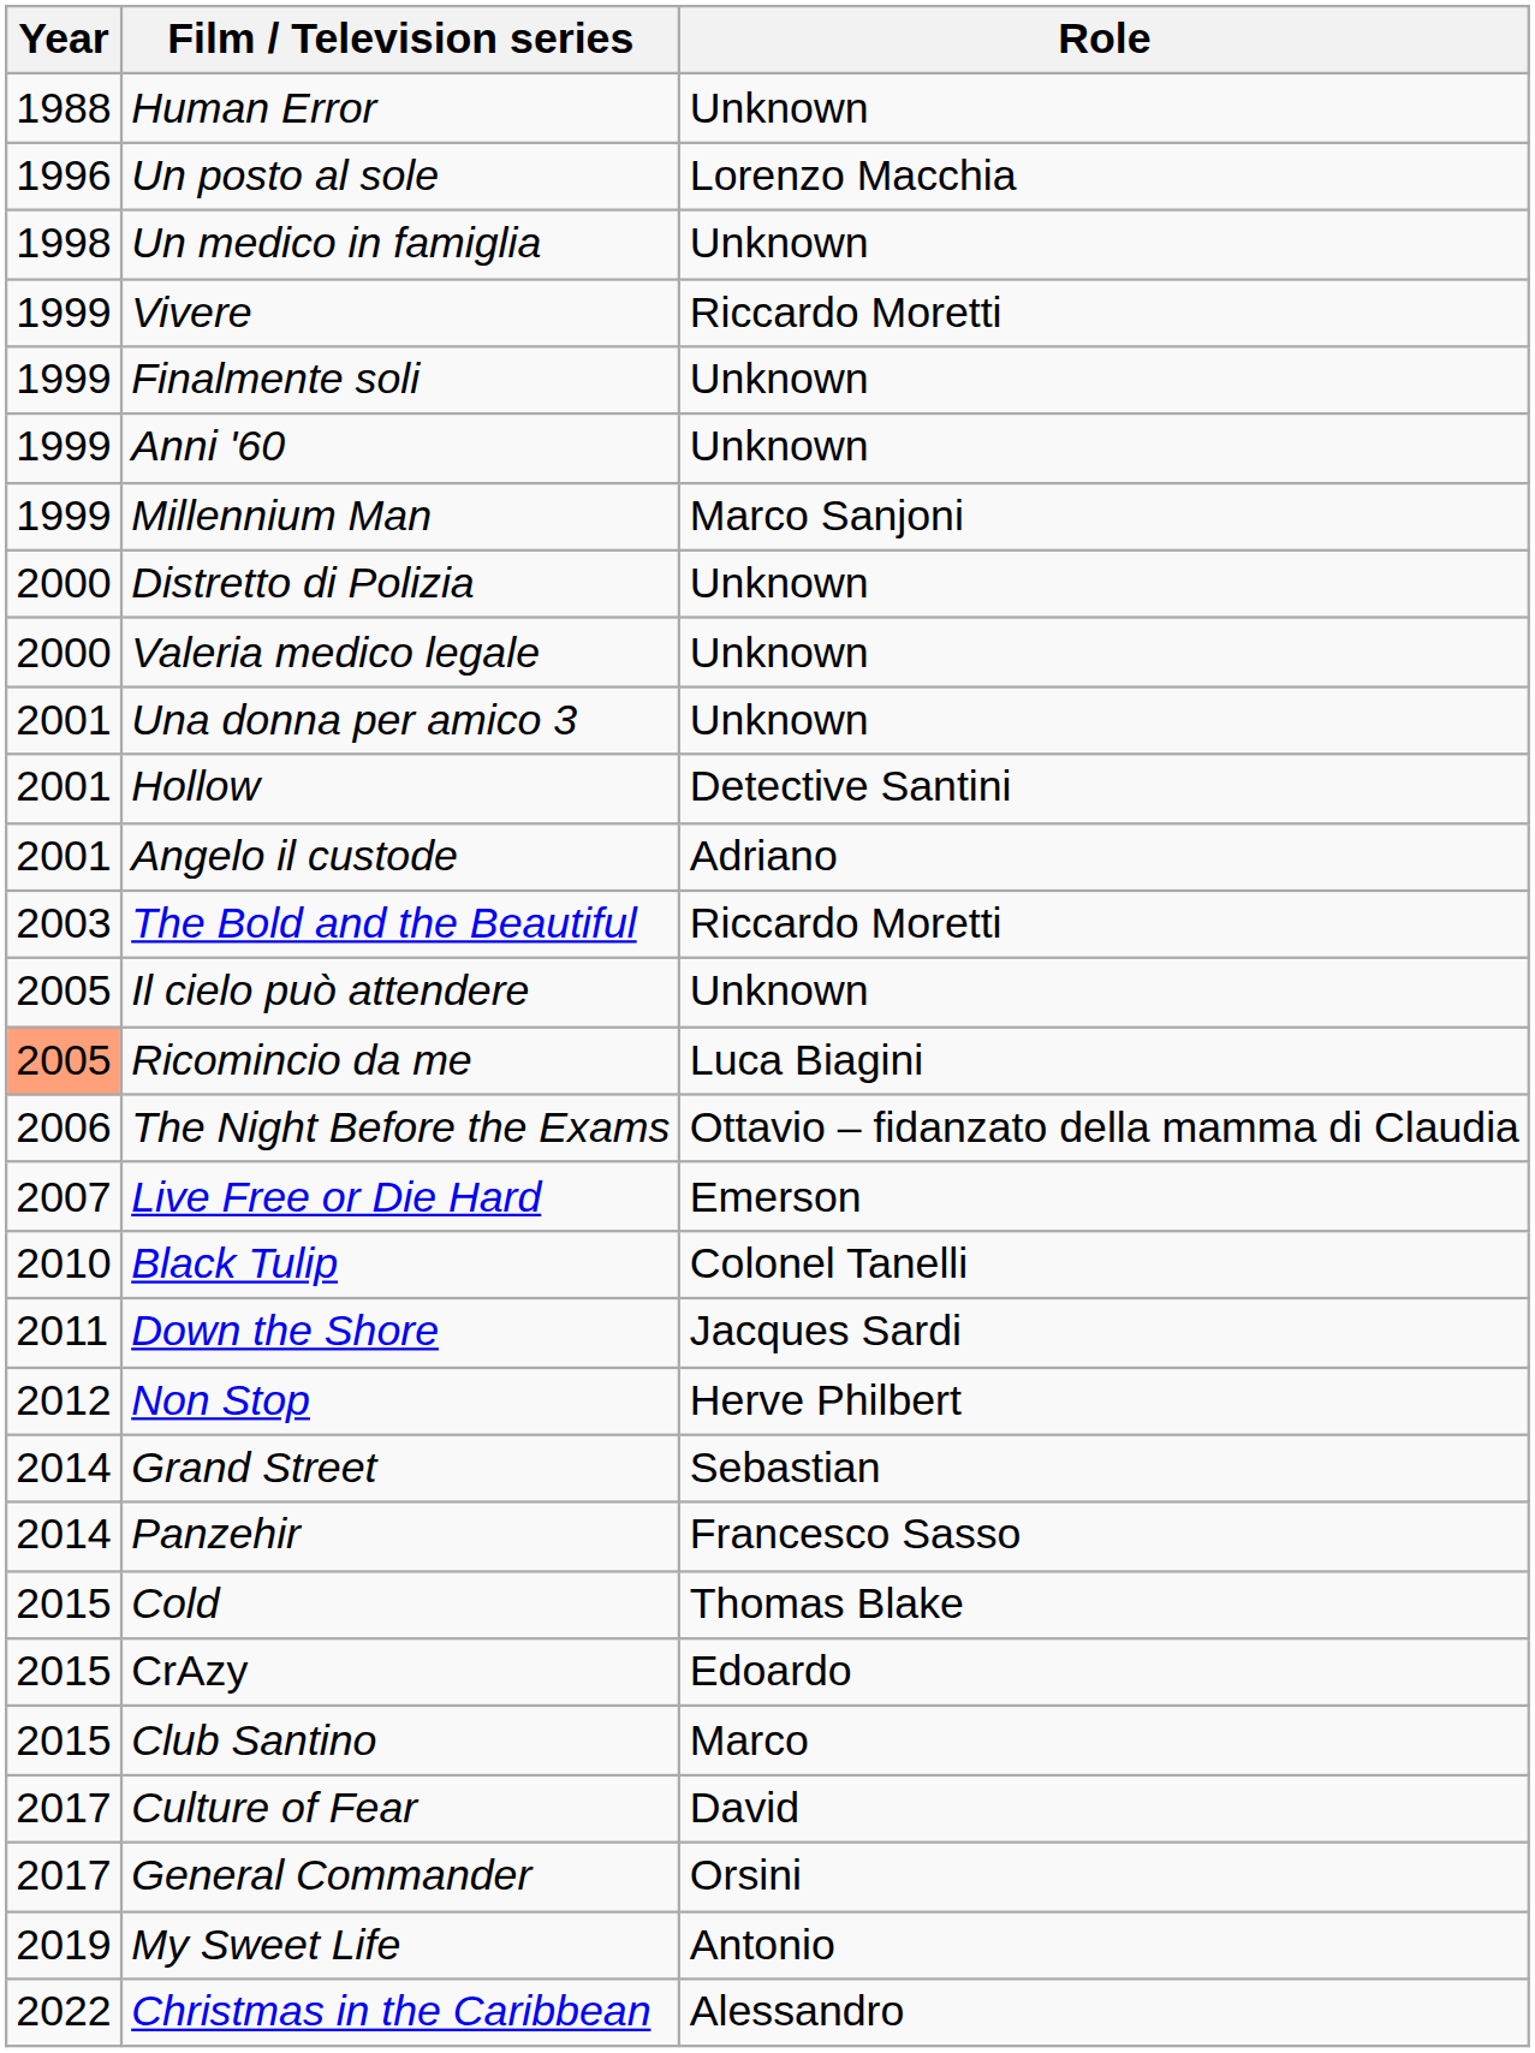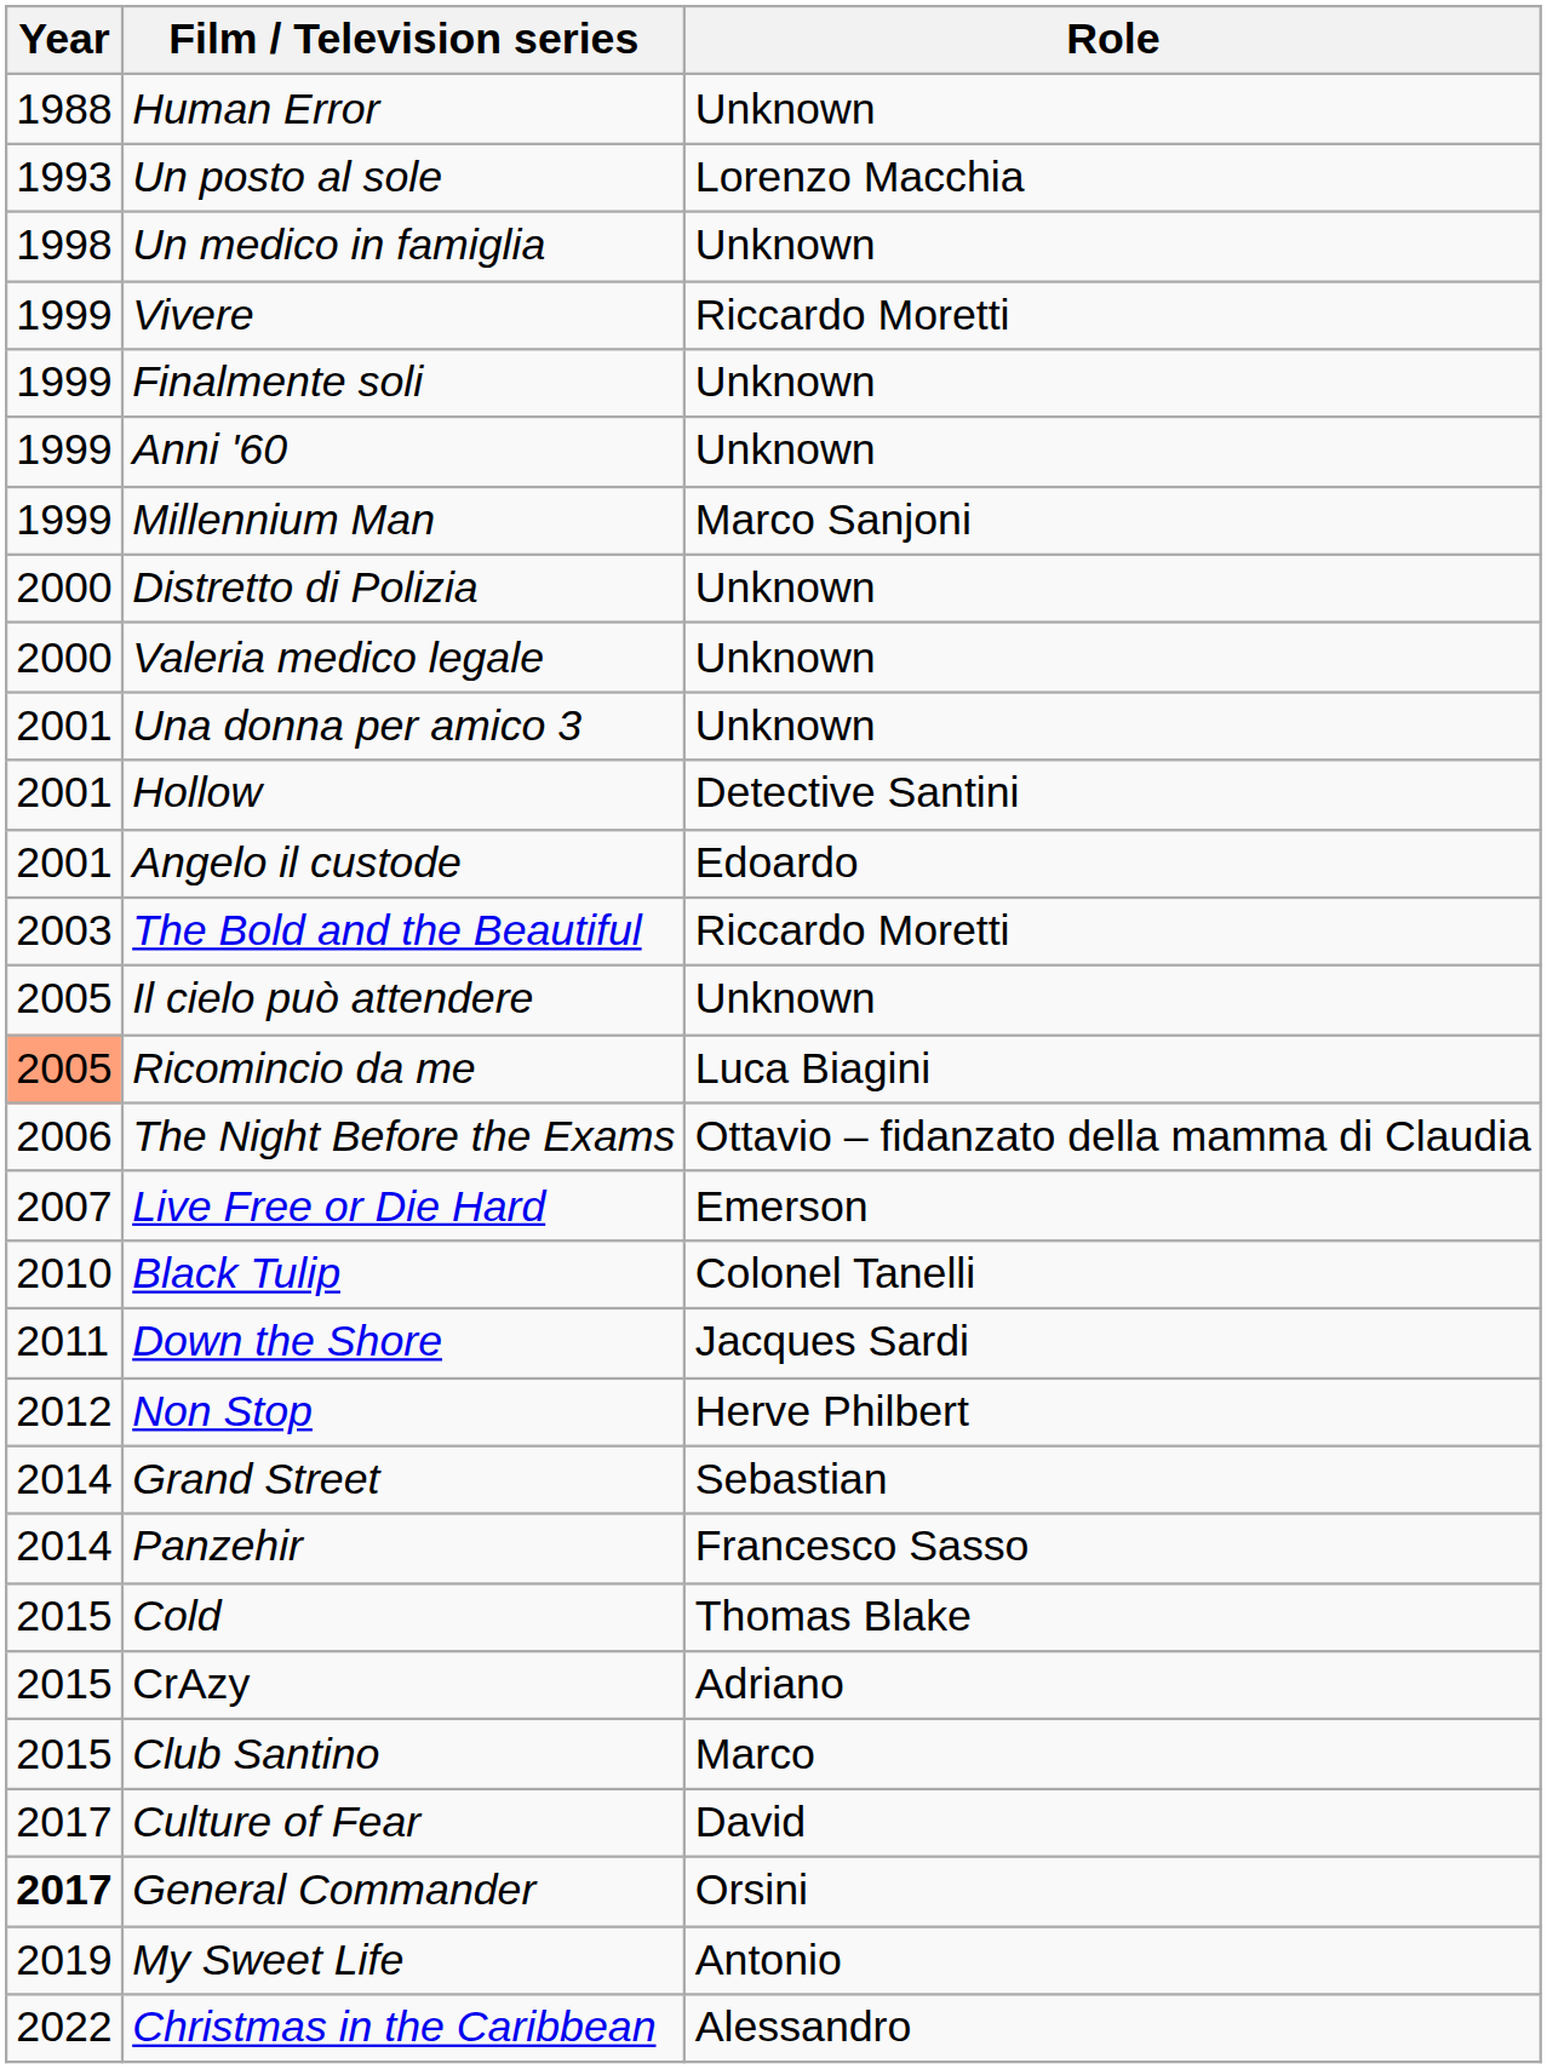Un posto al sole | Year: 1996 -> 1993
Angelo il custode | Role: Adriano -> Edoardo
CrAzy | Role: Edoardo -> Adriano
General Commander | Year: normal -> bold
